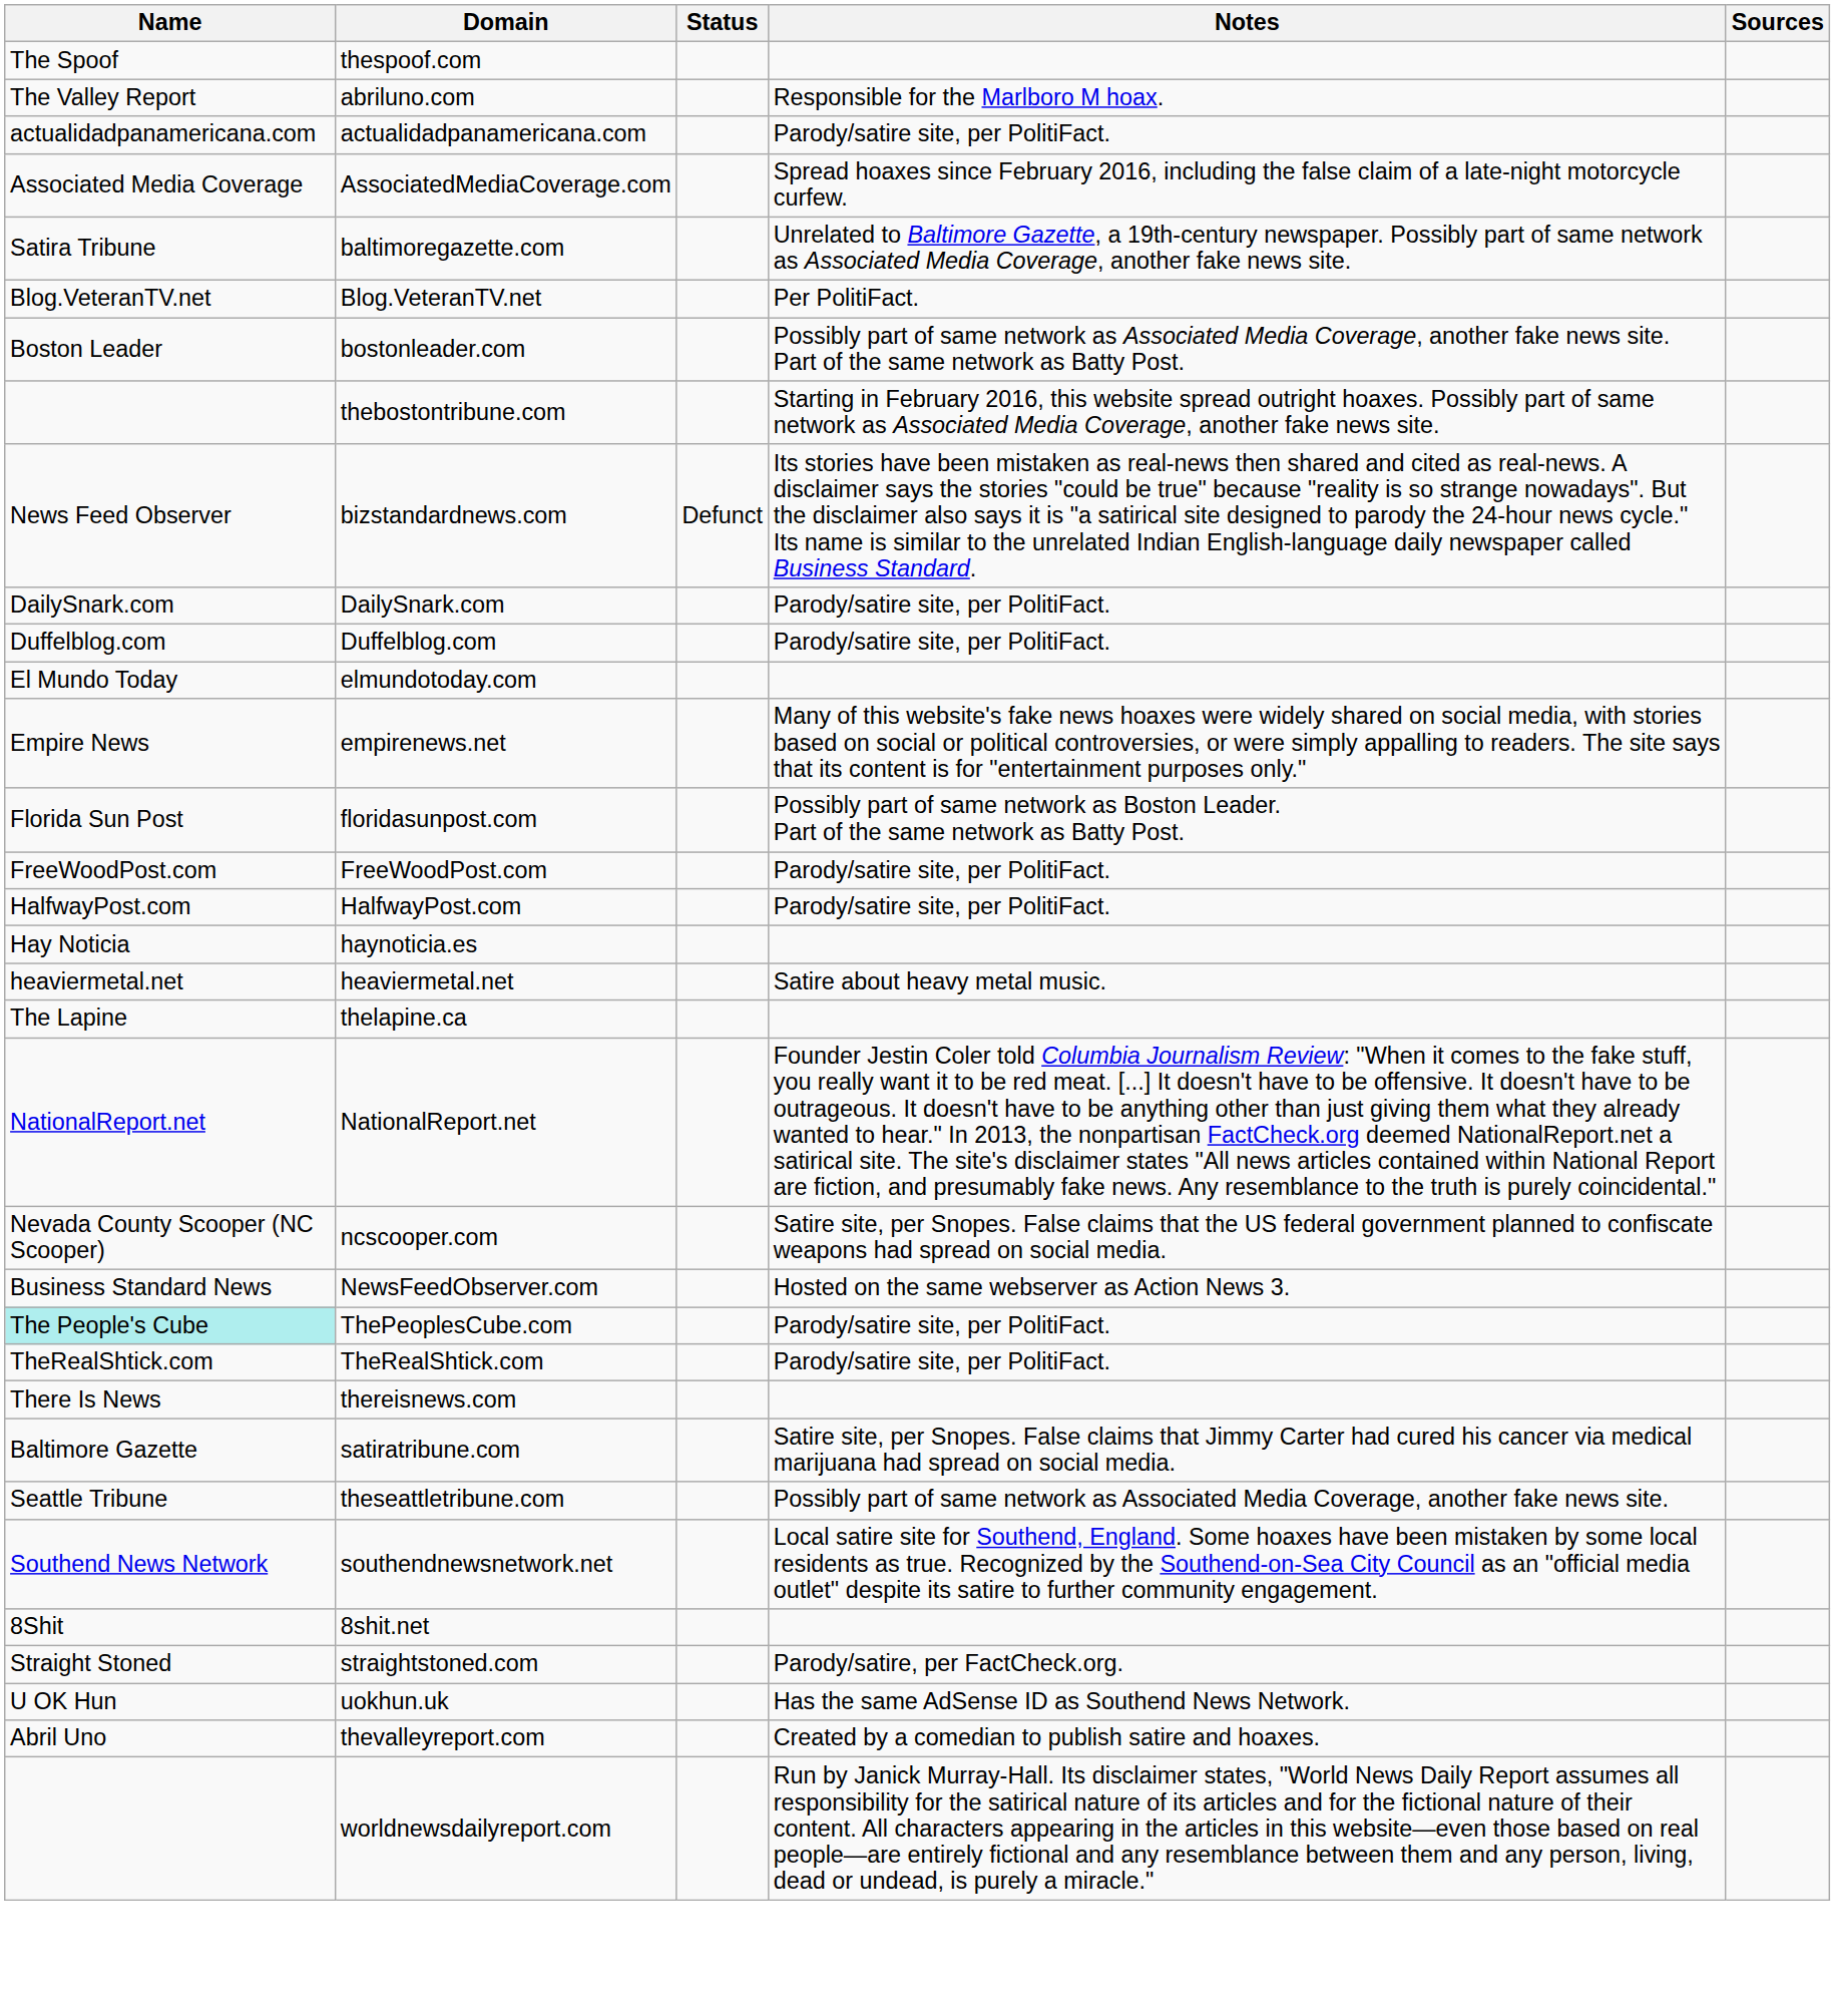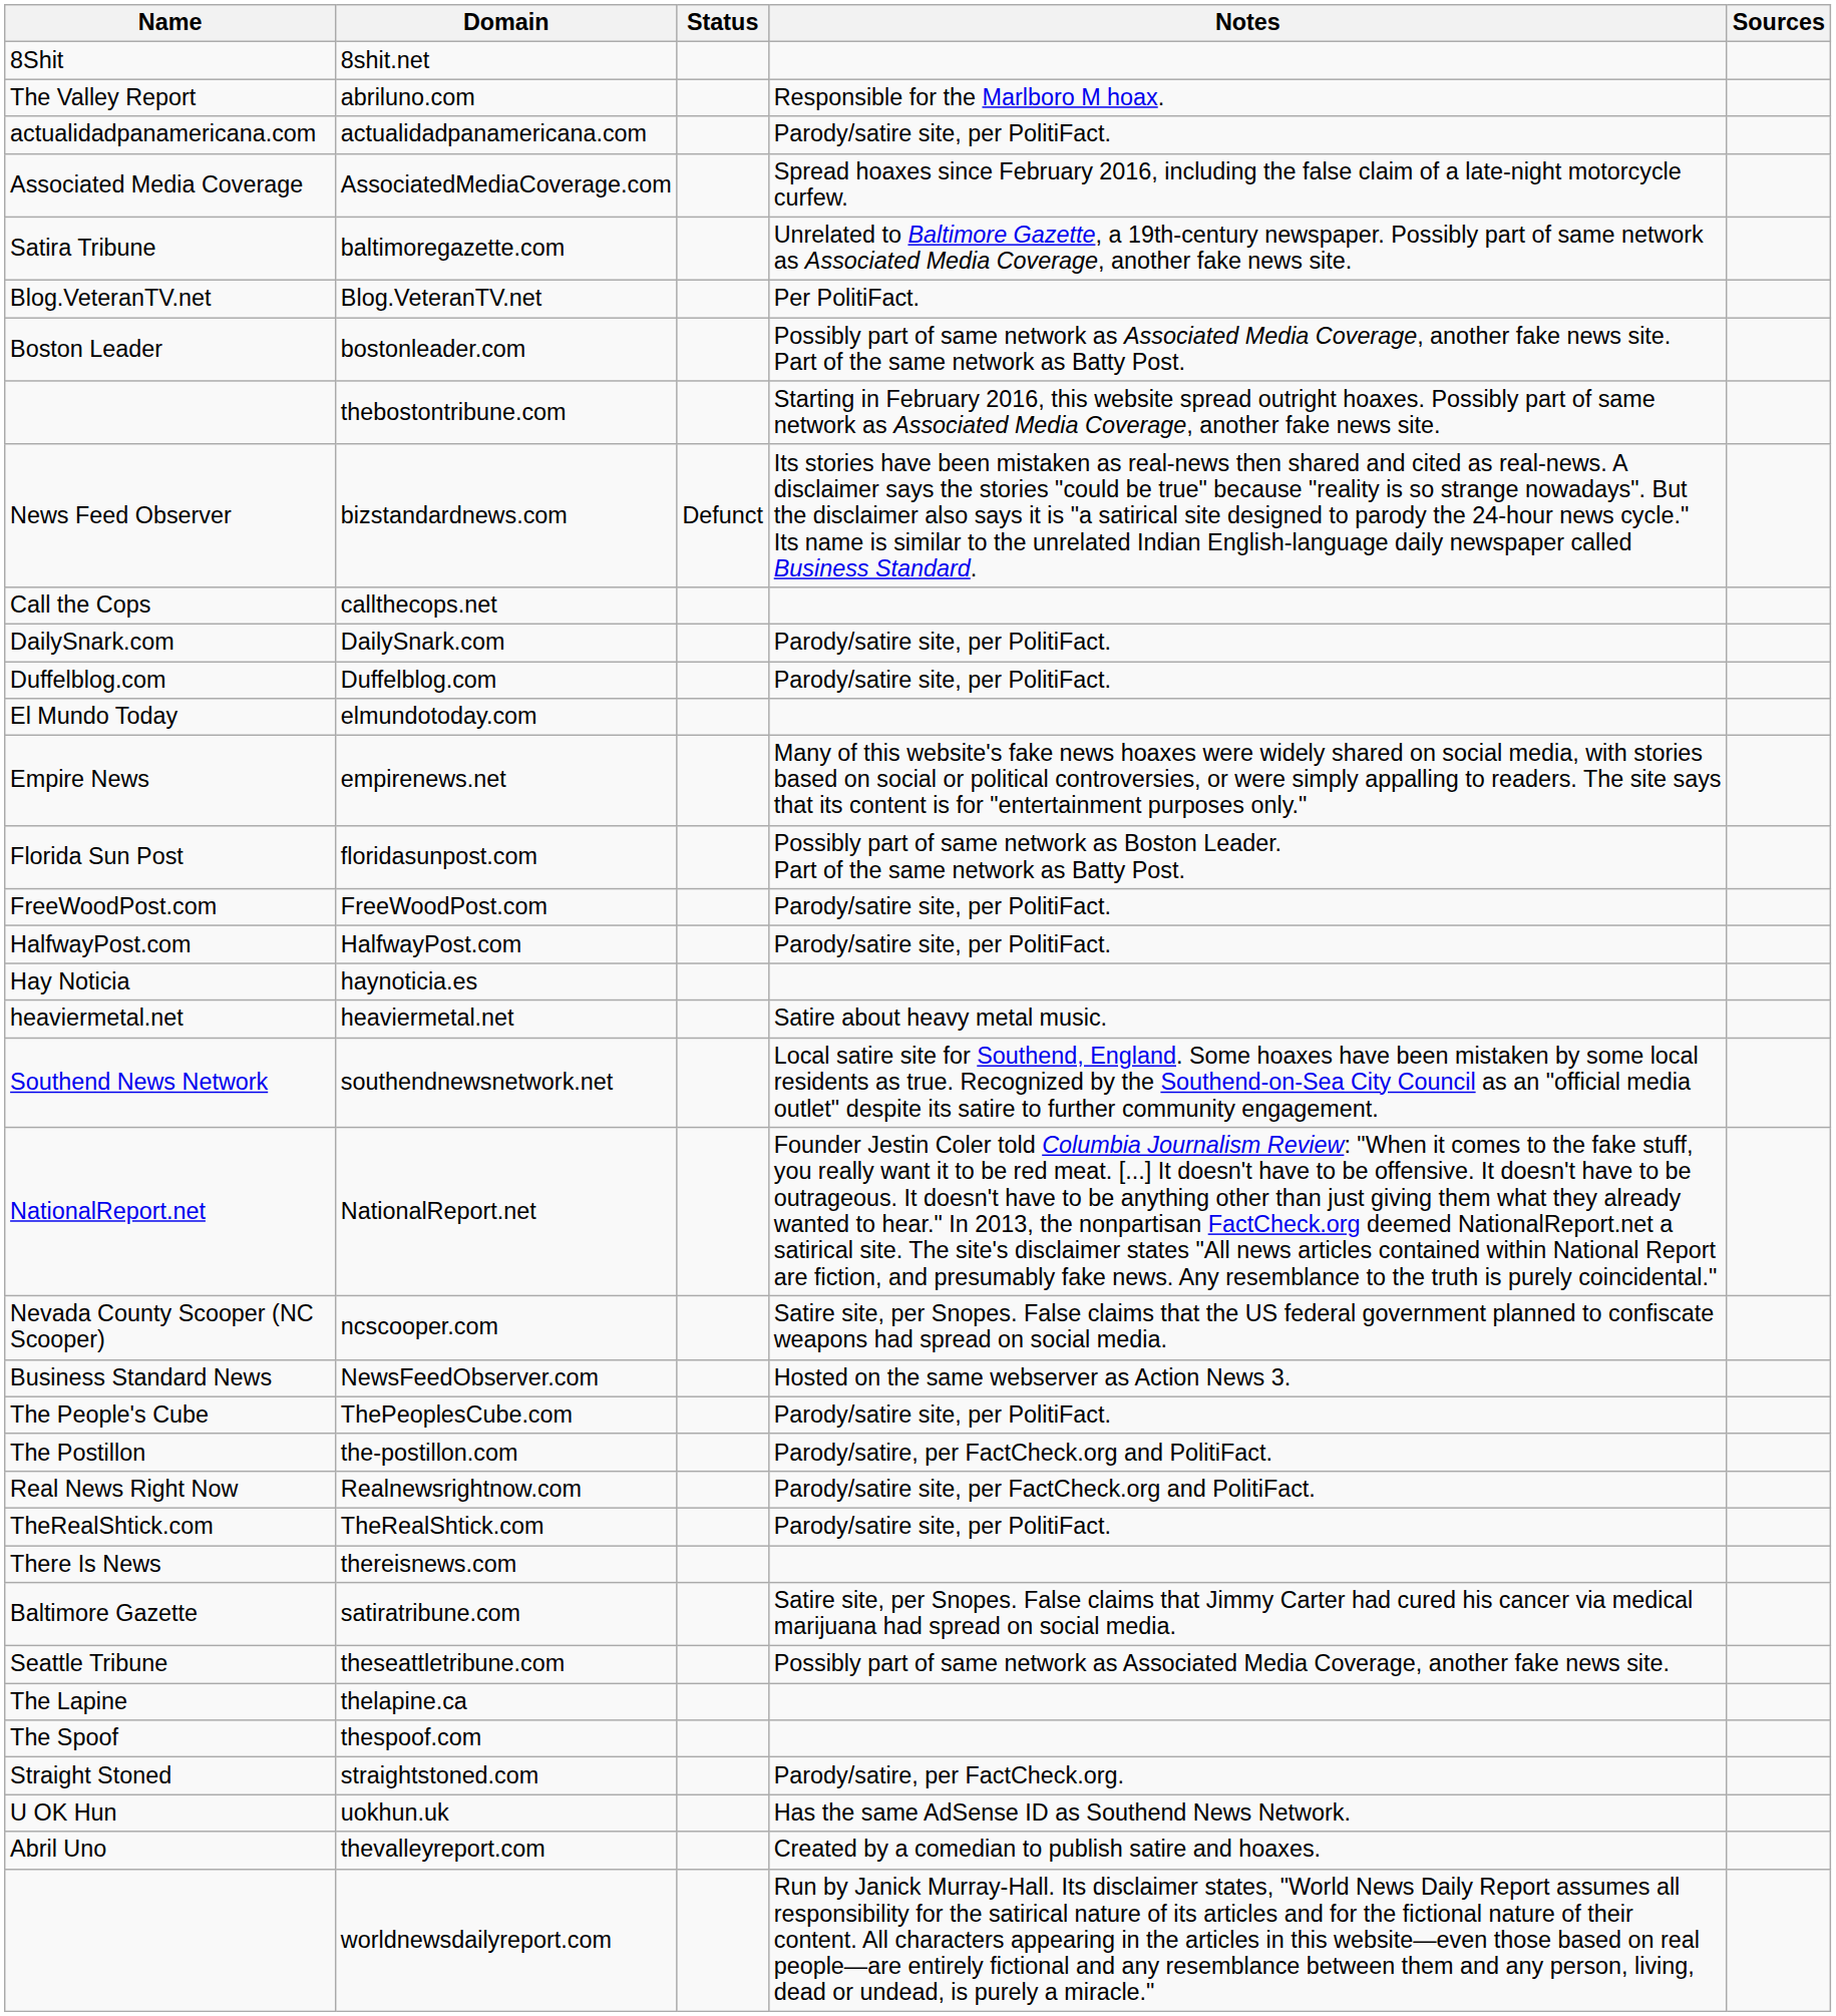rows swapped: 8shit.net <-> thespoof.com
+ row: Call the Cops | callthecops.net
rows swapped: thelapine.ca <-> southendnewsnetwork.net
ThePeoplesCube.com | Name: paleturquoise background -> no background
+ row: The Postillon | the-postillon.com | Parody/satire, per FactCheck.org and PolitiFact.
+ row: Real News Right Now | Realnewsrightnow.com | Parody/satire site, per FactCheck.org and PolitiFact.
